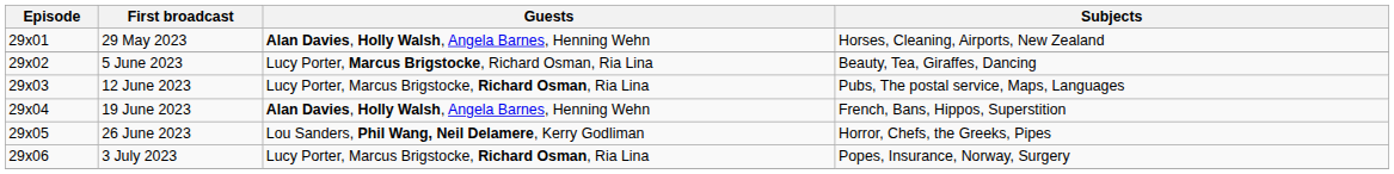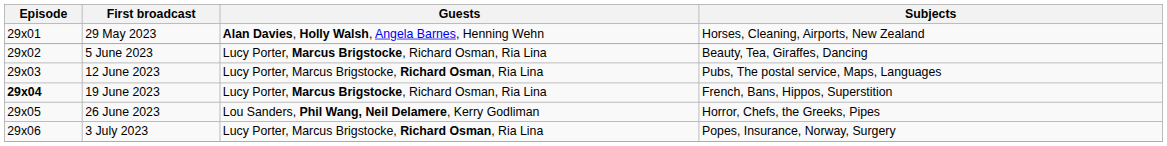19 June 2023 | Episode: normal -> bold
19 June 2023 | Guests: Alan Davies, Holly Walsh, Angela Barnes, Henning Wehn -> Lucy Porter, Marcus Brigstocke, Richard Osman, Ria Lina
